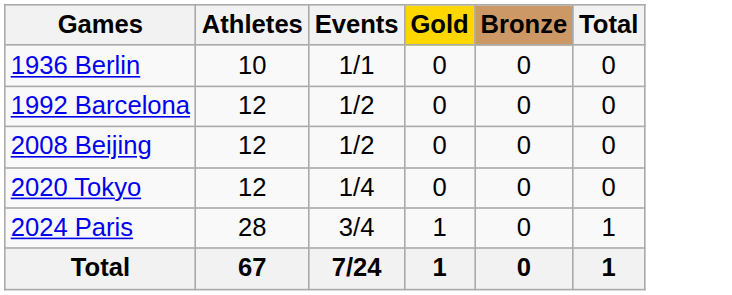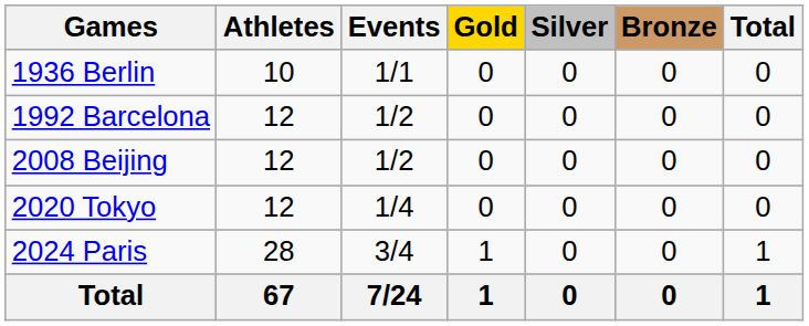+ column: Silver | 0 | 0 | 0 | 0 | 0 | 0
